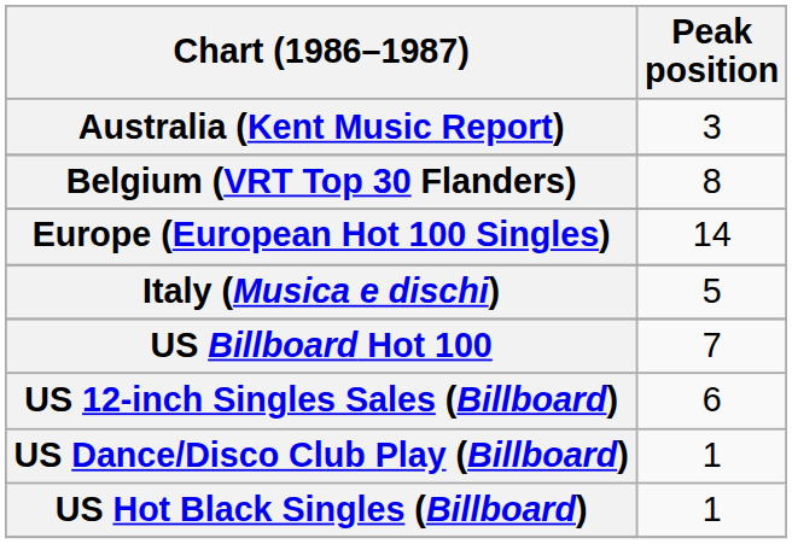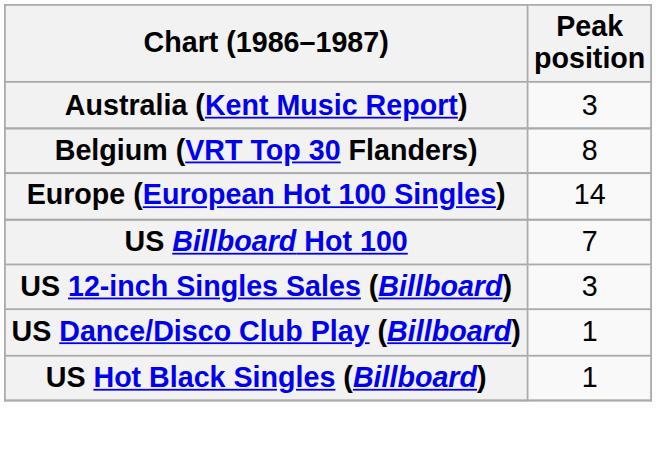- row: Italy (Musica e dischi) | 5
US 12-inch Singles Sales (Billboard) | Peak position: 6 -> 3
